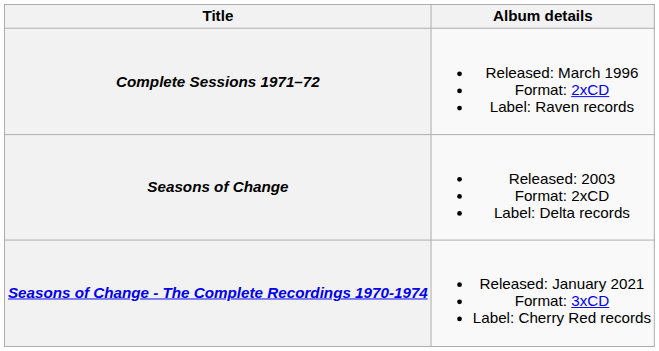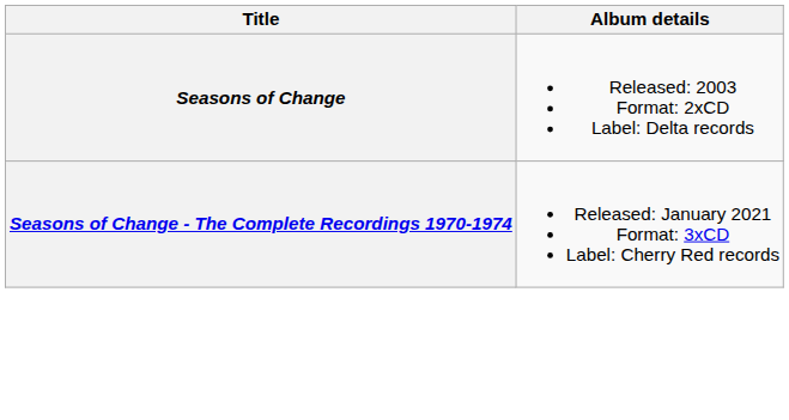- row: Complete Sessions 1971–72 | Released: March 1996 Format: 2xCD Label: Raven records
